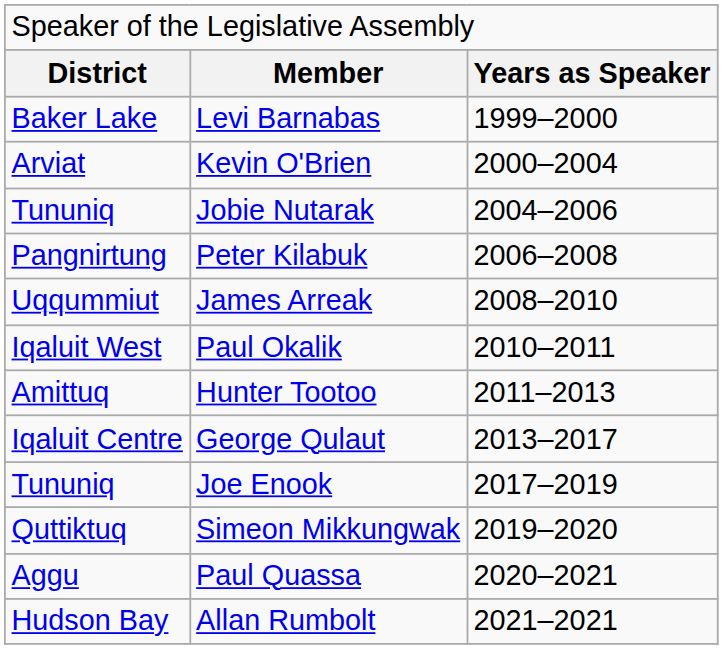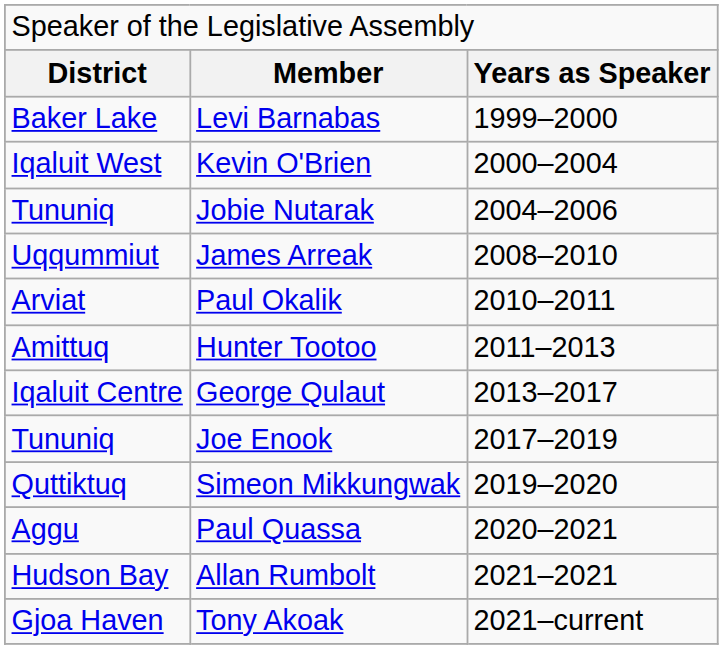Kevin O'Brien | column 1: Arviat -> Iqaluit West
- row: Pangnirtung | Peter Kilabuk | 2006–2008
Paul Okalik | column 1: Iqaluit West -> Arviat
+ row: Gjoa Haven | Tony Akoak | 2021–current
